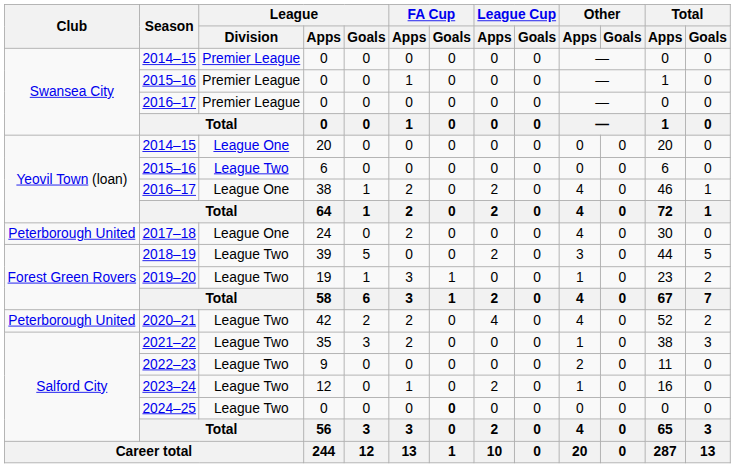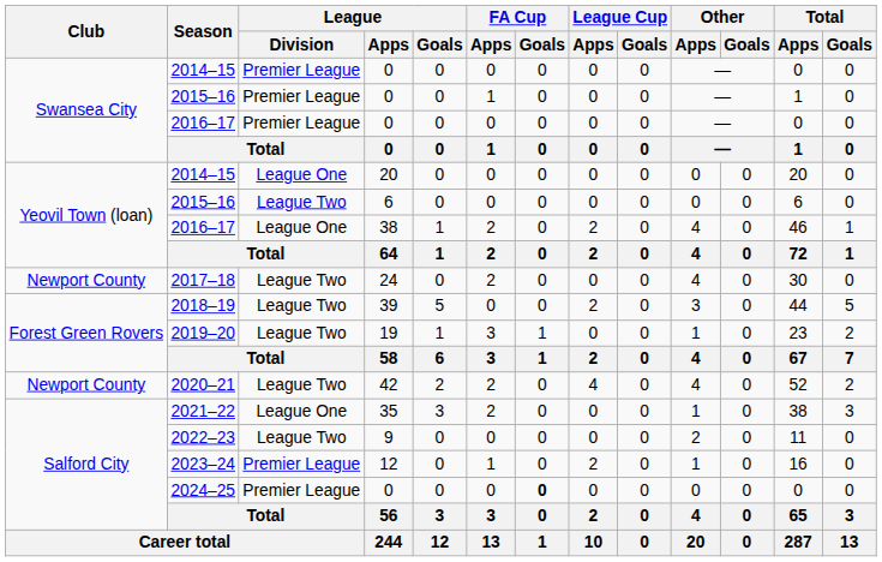2017–18 | Club: Peterborough United -> Newport County
2017–18 | League / Division: League One -> League Two
2020–21 | Club: Peterborough United -> Newport County
2021–22 | League / Division: League Two -> League One
2023–24 | League / Division: League Two -> Premier League
2024–25 | League / Division: League Two -> Premier League
